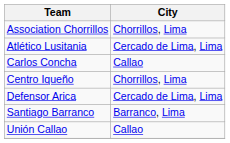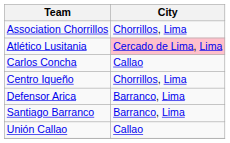Atlético Lusitania | City: no background -> pink background
Defensor Arica | City: Cercado de Lima, Lima -> Barranco, Lima
